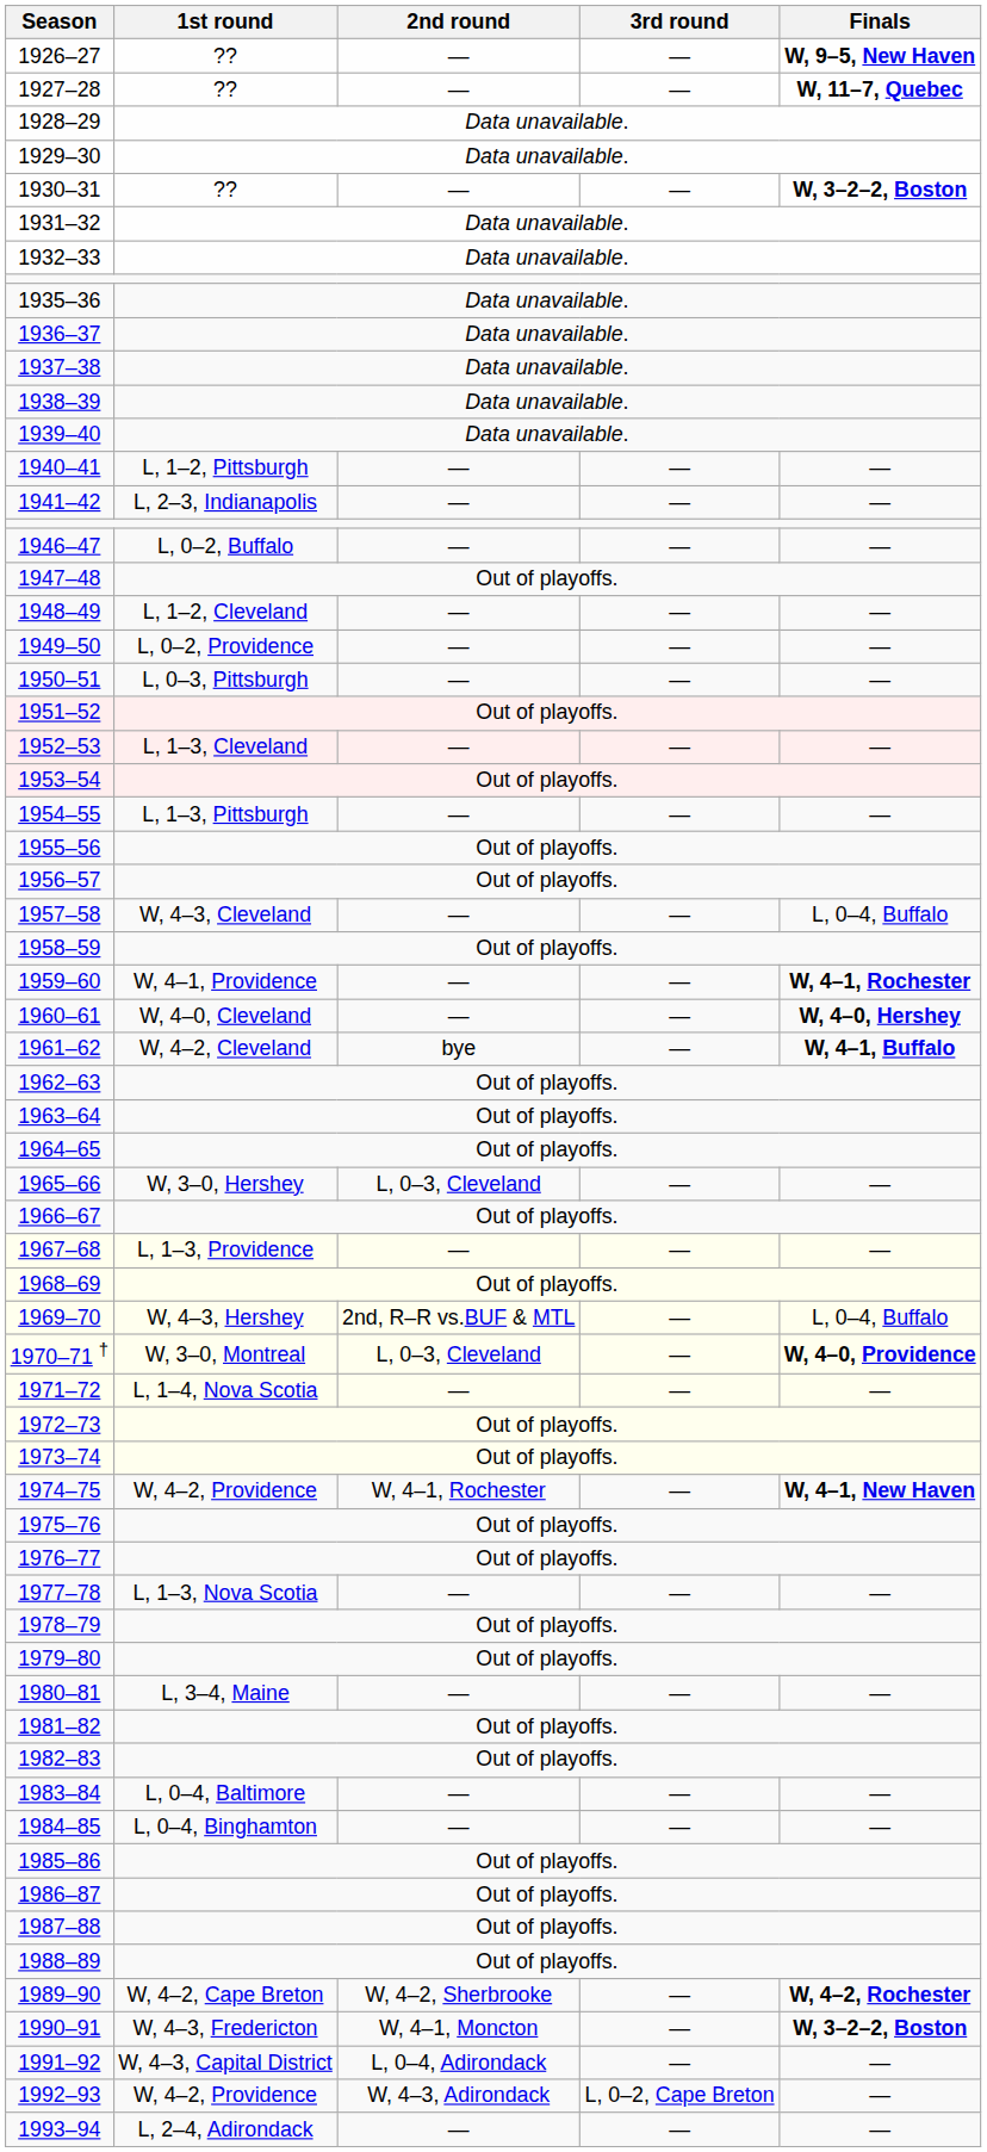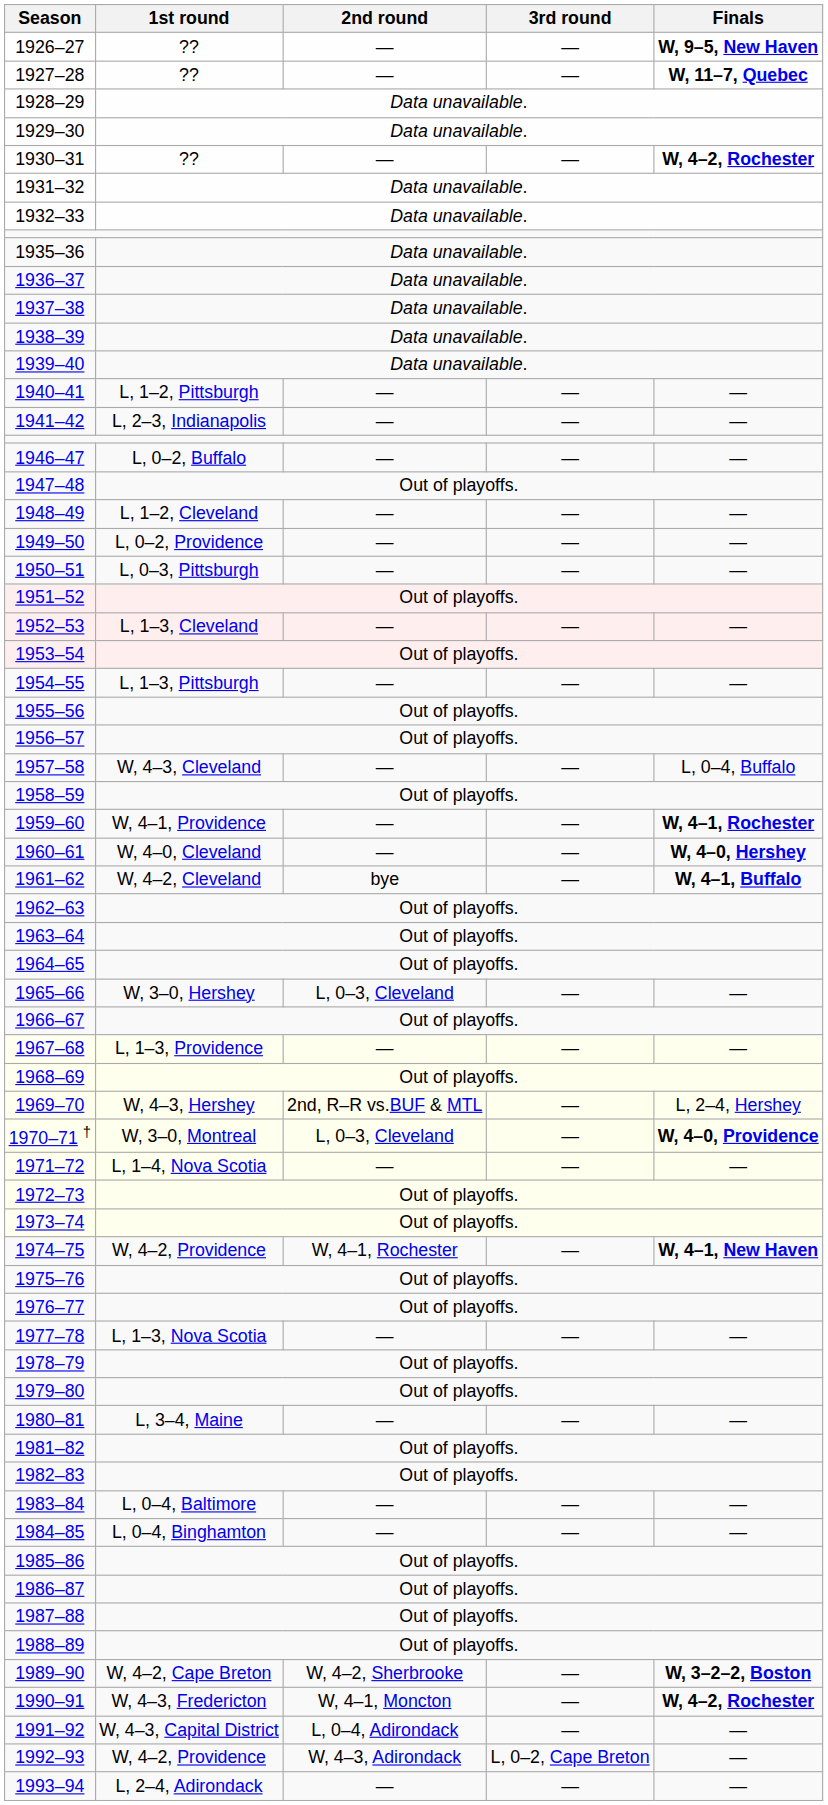1930–31 | Finals: W, 3–2–2, Boston -> W, 4–2, Rochester
1969–70 | Finals: L, 0–4, Buffalo -> L, 2–4, Hershey
1989–90 | Finals: W, 4–2, Rochester -> W, 3–2–2, Boston
1990–91 | Finals: W, 3–2–2, Boston -> W, 4–2, Rochester
